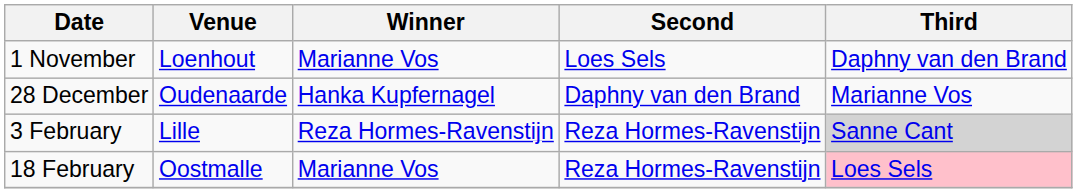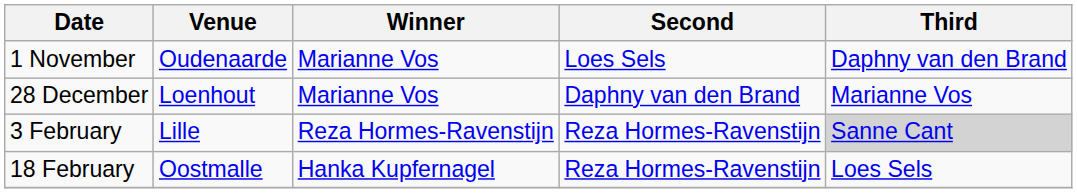1 November | Venue: Loenhout -> Oudenaarde
28 December | Venue: Oudenaarde -> Loenhout
28 December | Winner: Hanka Kupfernagel -> Marianne Vos
18 February | Winner: Marianne Vos -> Hanka Kupfernagel
18 February | Third: pink background -> no background
